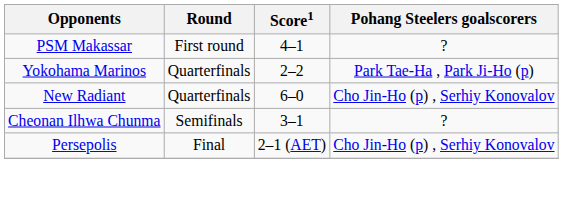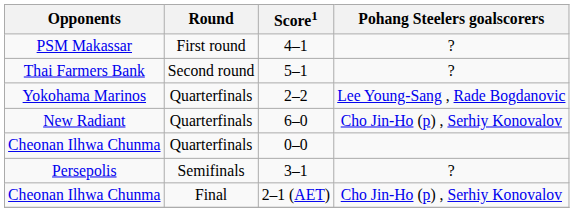+ row: Thai Farmers Bank | Second round | 5–1 | ?
2–2 | Pohang Steelers goalscorers: Park Tae-Ha , Park Ji-Ho (p) -> Lee Young-Sang , Rade Bogdanovic
+ row: Cheonan Ilhwa Chunma | Quarterfinals | 0–0
3–1 | Opponents: Cheonan Ilhwa Chunma -> Persepolis
2–1 (AET) | Opponents: Persepolis -> Cheonan Ilhwa Chunma
